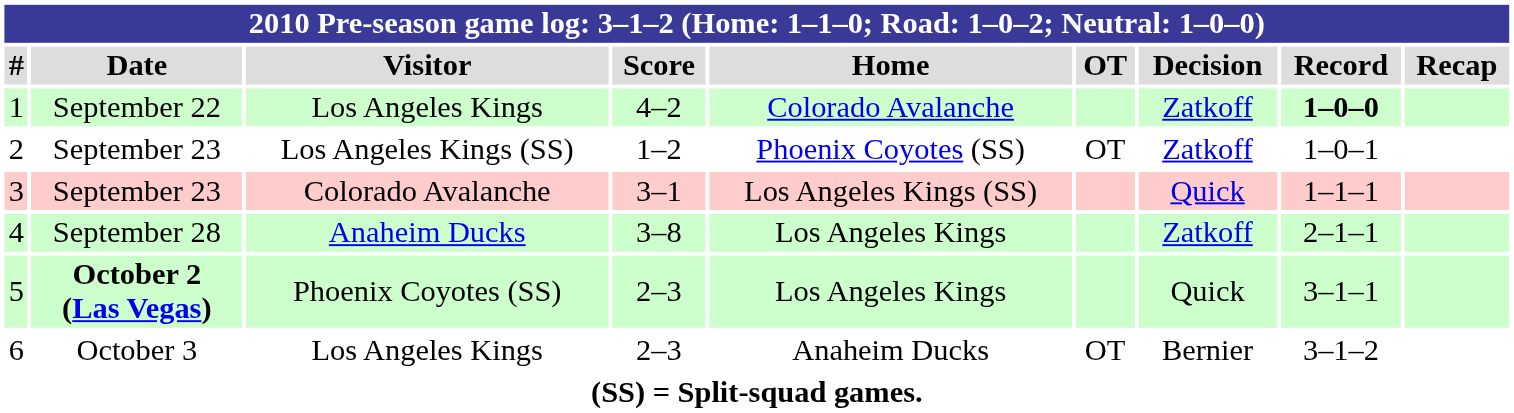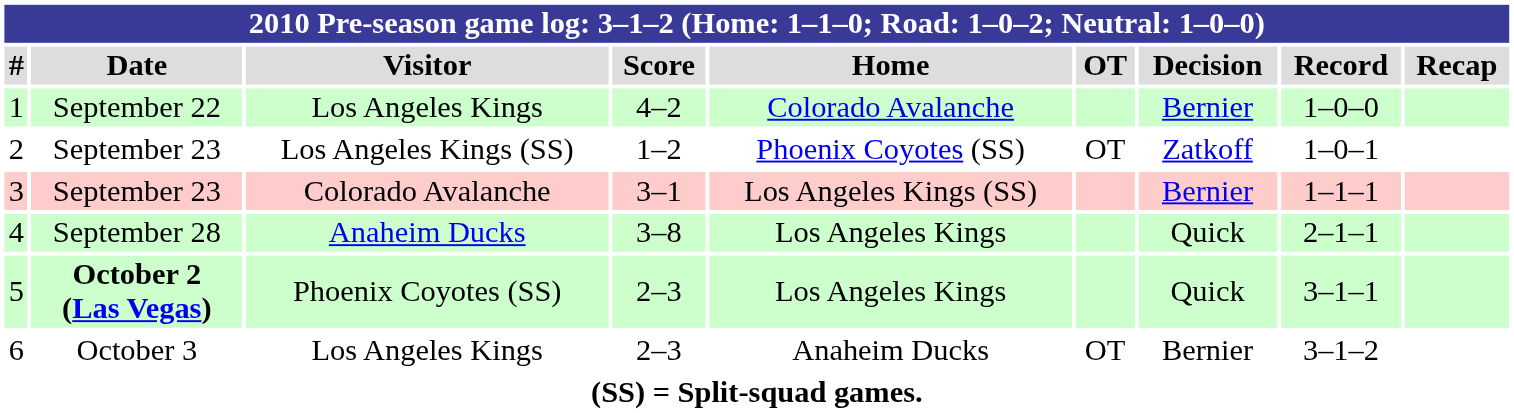1 | Decision: Zatkoff -> Bernier
1 | Record: bold -> normal
3 | Decision: Quick -> Bernier
4 | Decision: Zatkoff -> Quick
